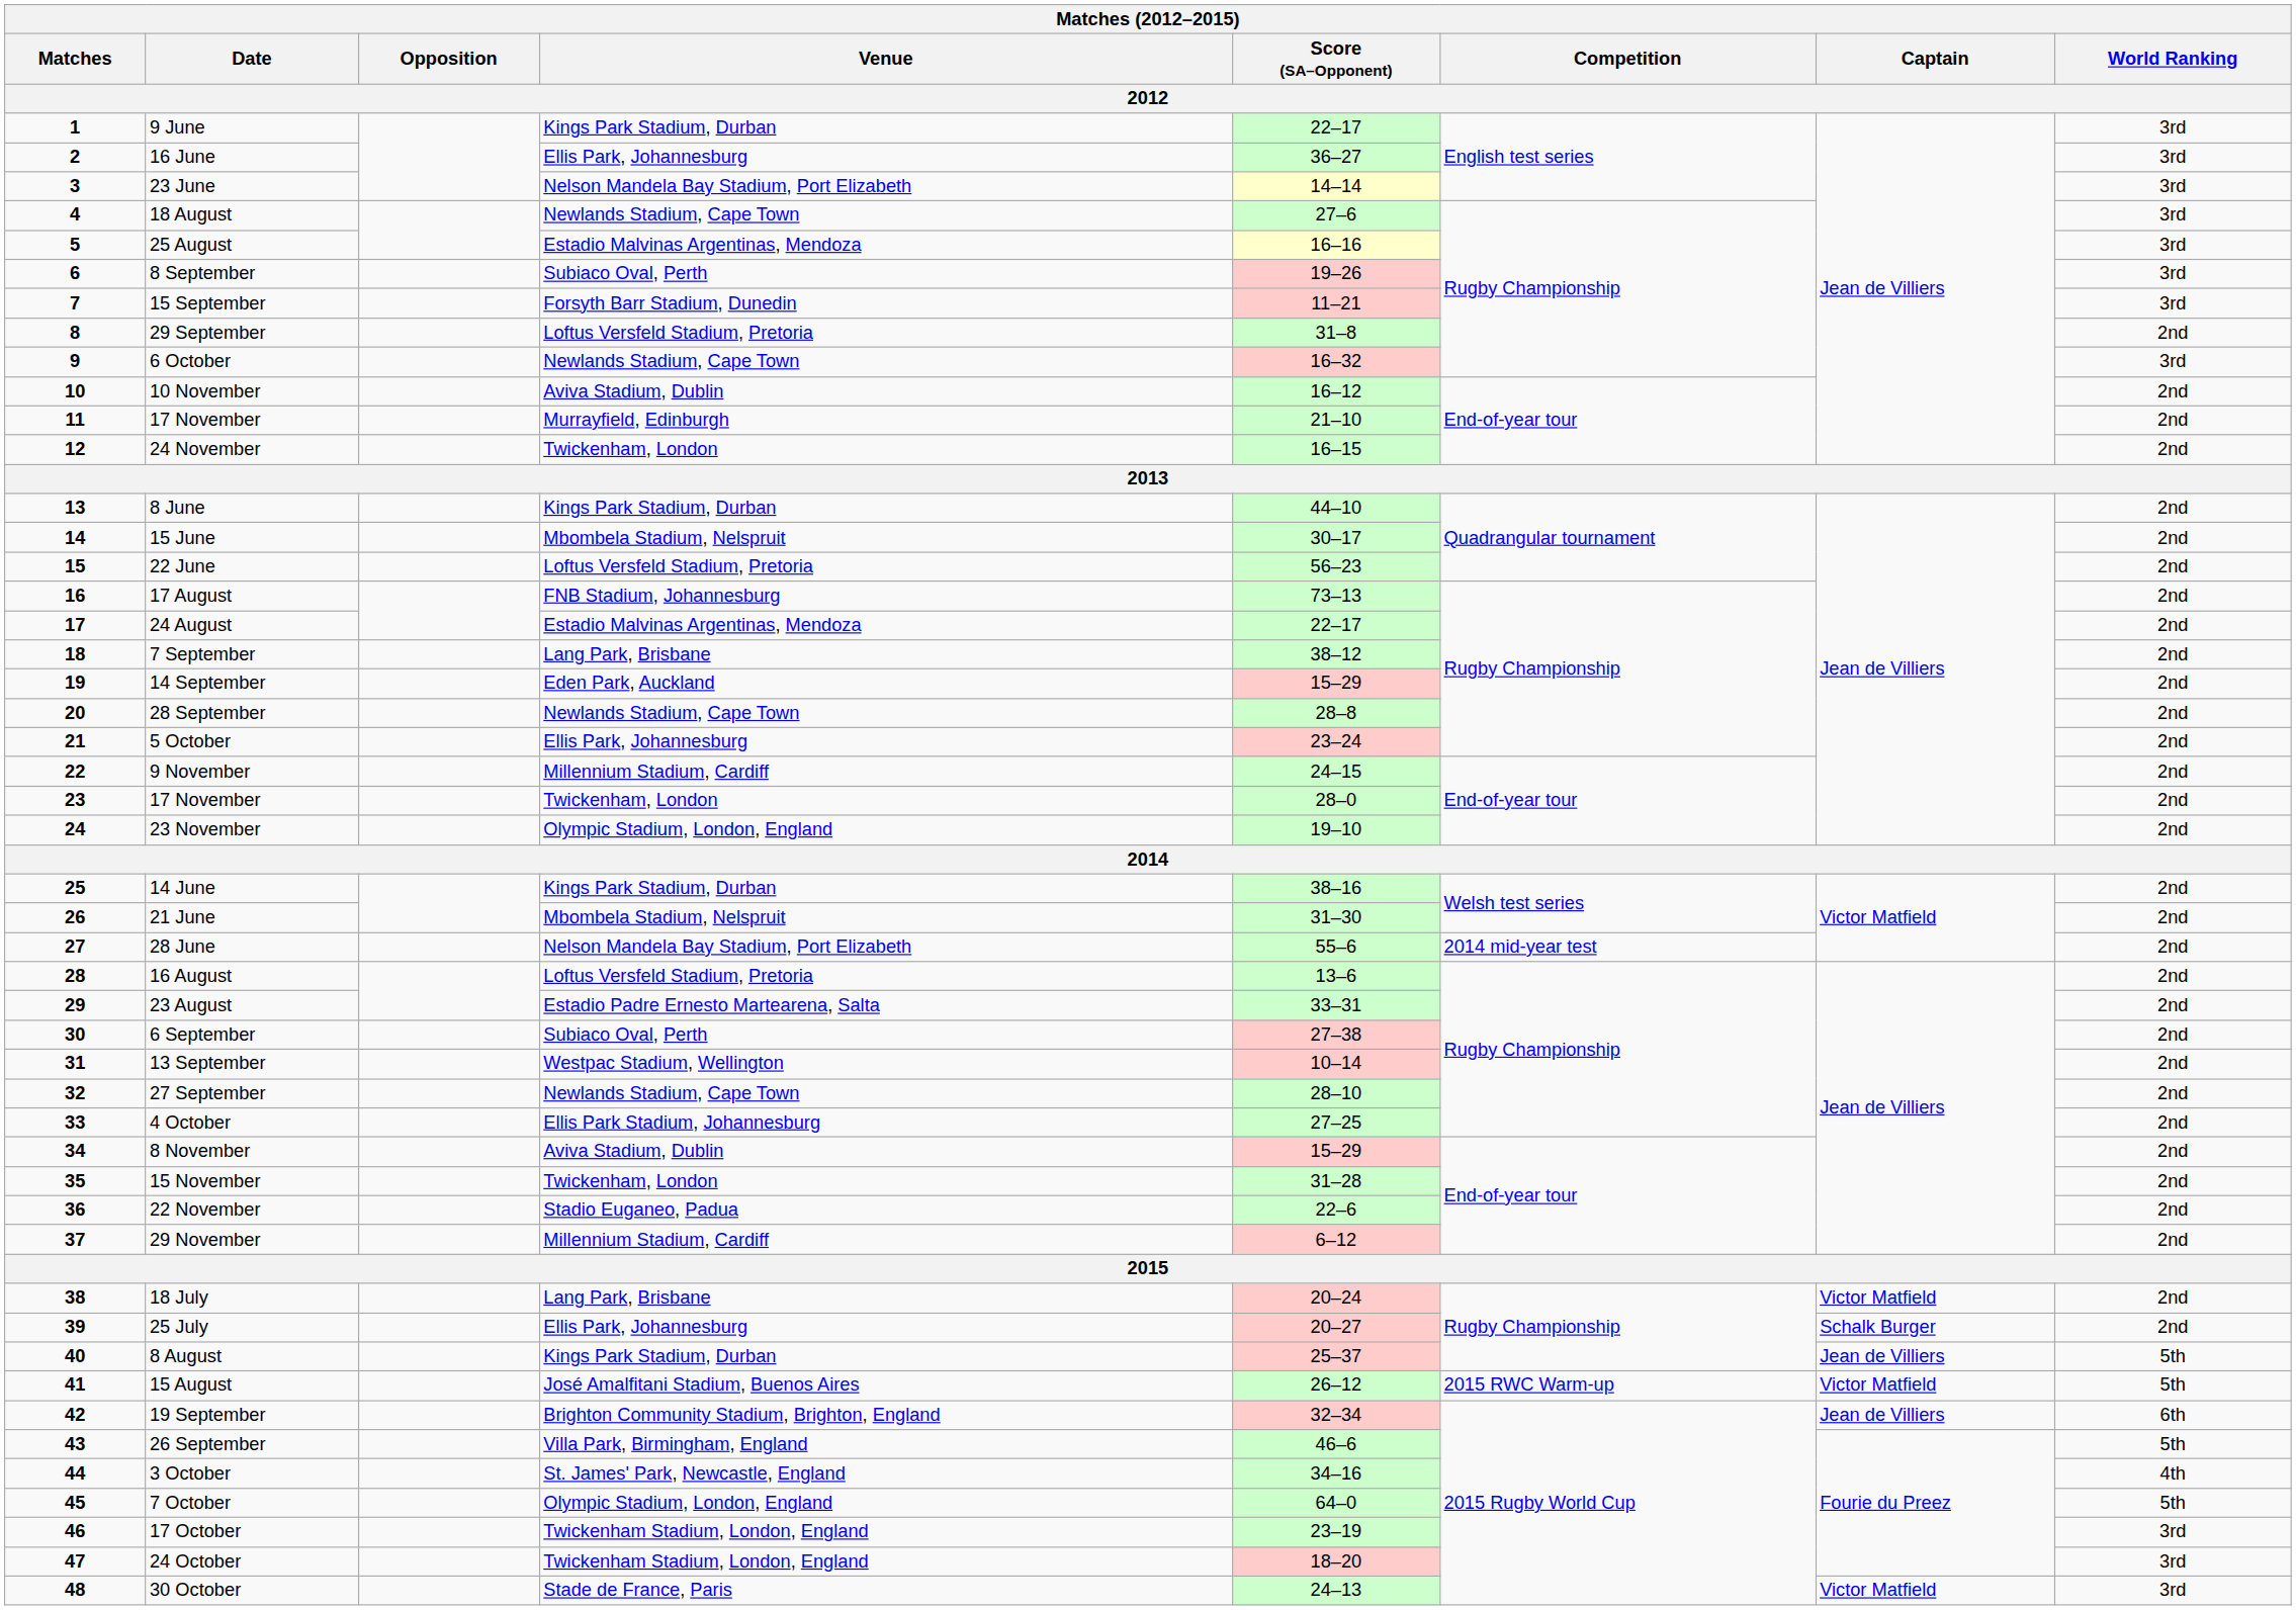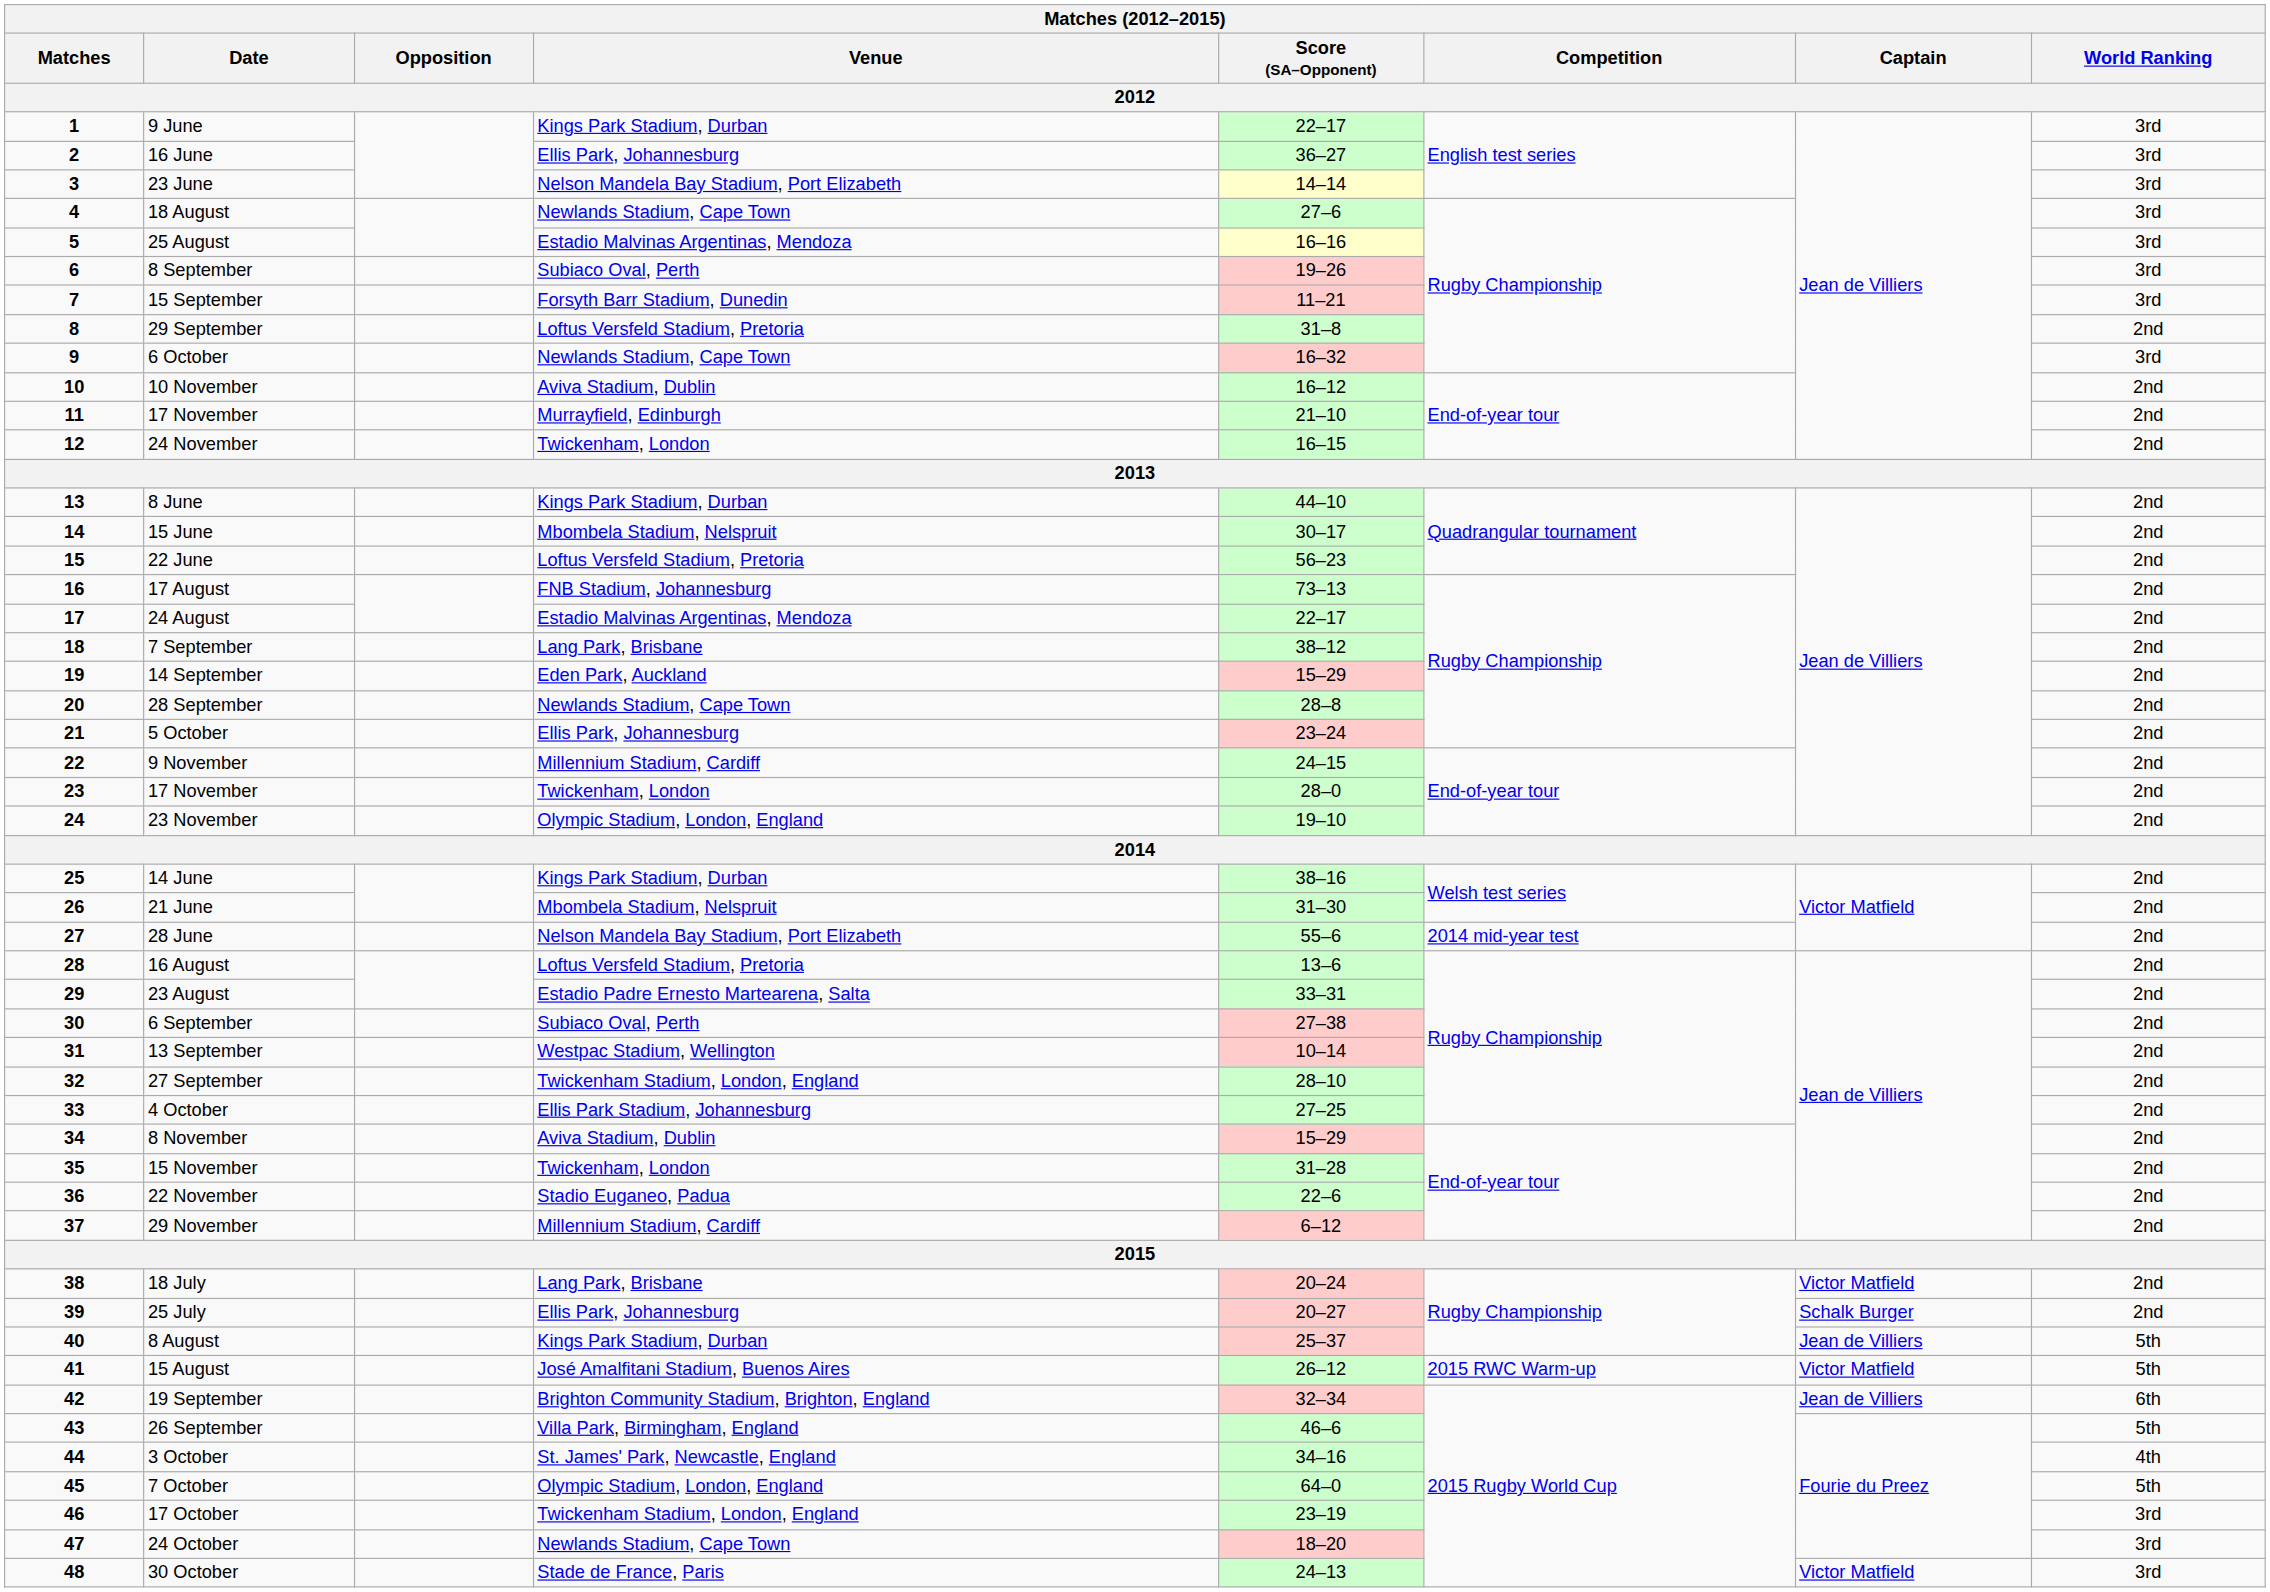27 September | Venue: Newlands Stadium, Cape Town -> Twickenham Stadium, London, England
24 October | Venue: Twickenham Stadium, London, England -> Newlands Stadium, Cape Town
